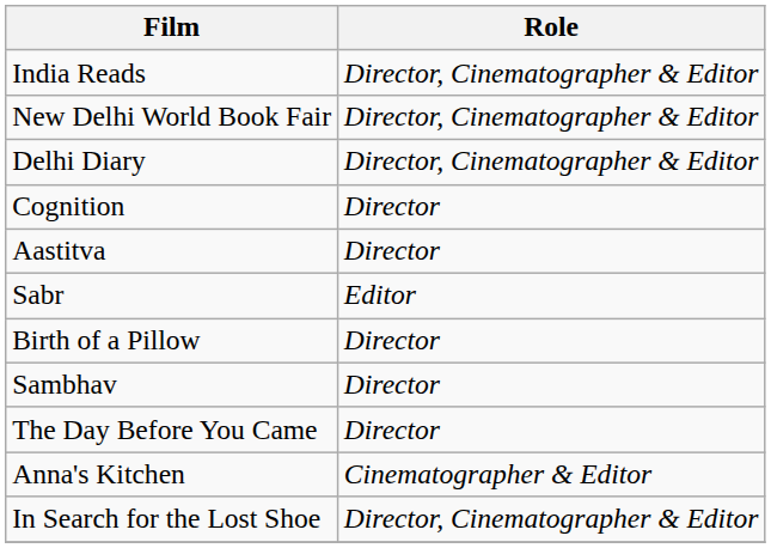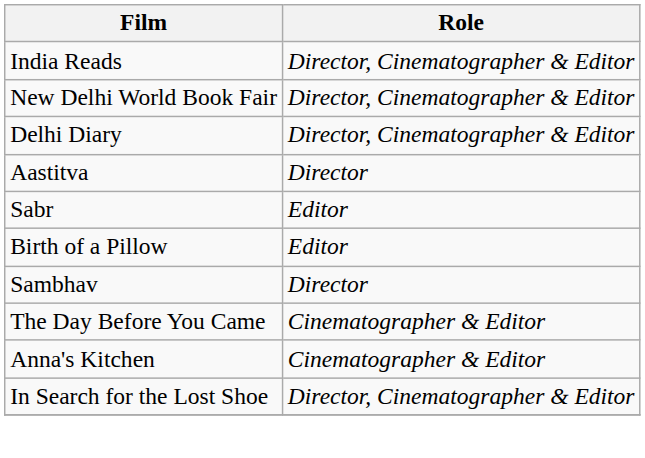- row: Cognition | Director
Birth of a Pillow | Role: Director -> Editor
The Day Before You Came | Role: Director -> Cinematographer & Editor
